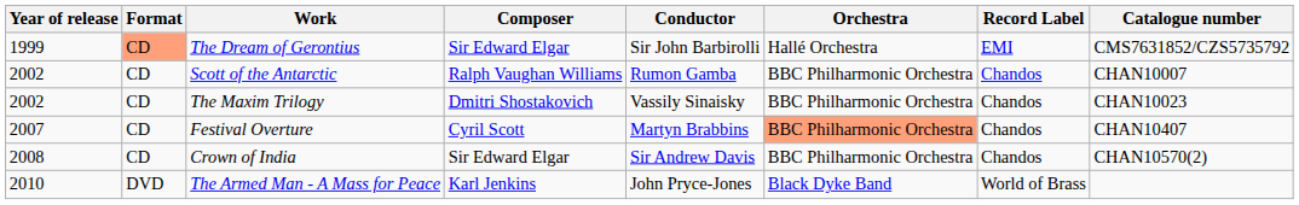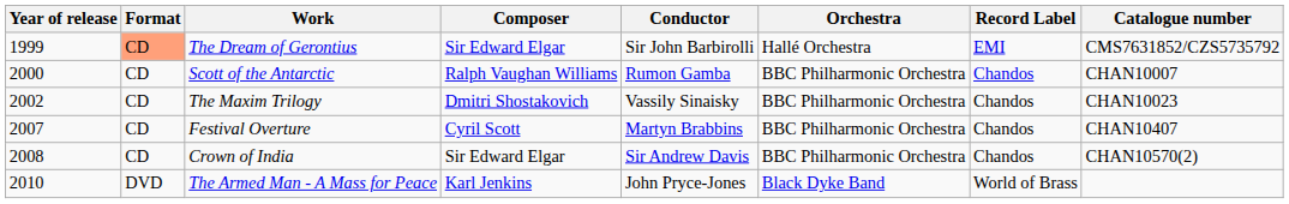Scott of the Antarctic | Year of release: 2002 -> 2000
Festival Overture | Orchestra: lightsalmon background -> no background
